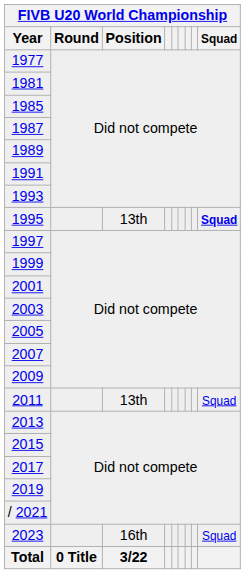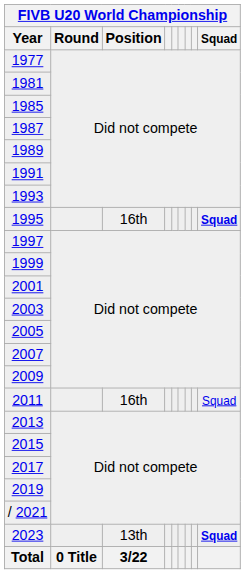1995 | Position: 13th -> 16th
2011 | Position: 13th -> 16th
2023 | Position: 16th -> 13th
2023 | Squad: normal -> bold
